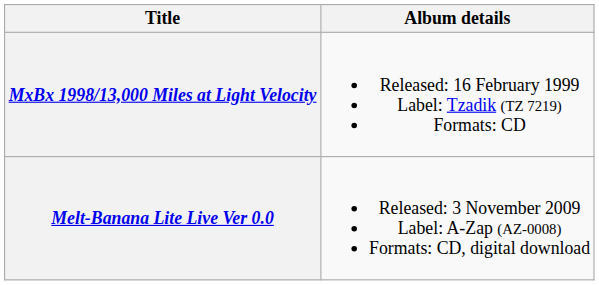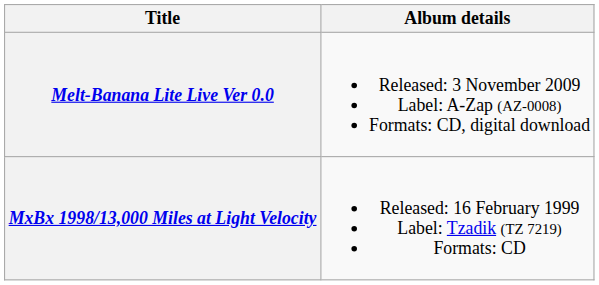rows swapped: MxBx 1998/13,000 Miles at Light Velocity <-> Melt-Banana Lite Live Ver 0.0
